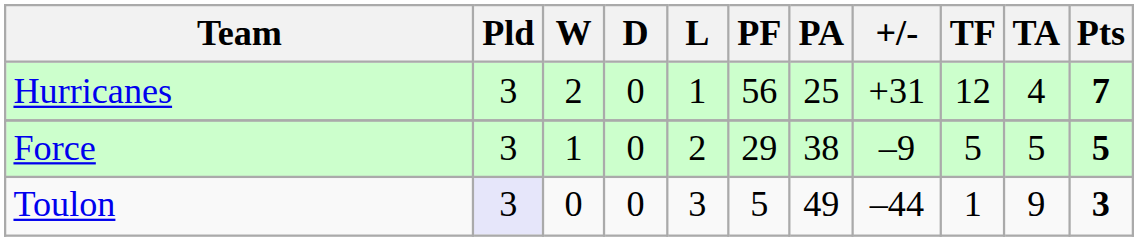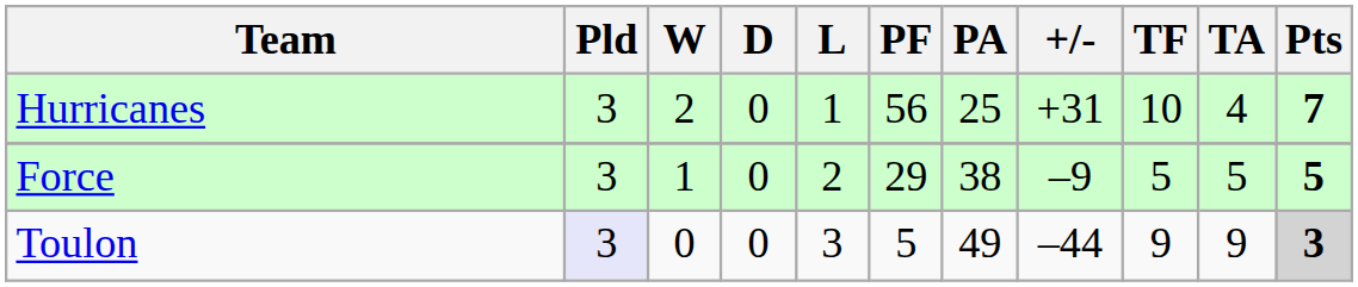Hurricanes | TF: 12 -> 10
Toulon | TF: 1 -> 9
Toulon | Pts: no background -> lightgrey background
